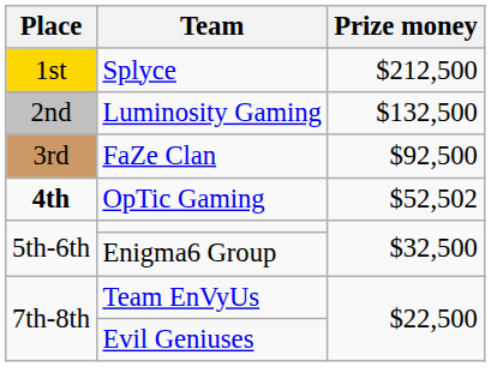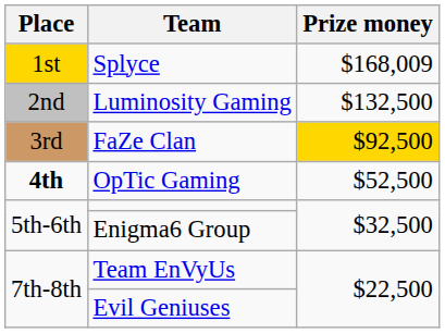Splyce | Prize money: $212,500 -> $168,009
FaZe Clan | Prize money: no background -> gold background
OpTic Gaming | Prize money: $52,502 -> $52,500
